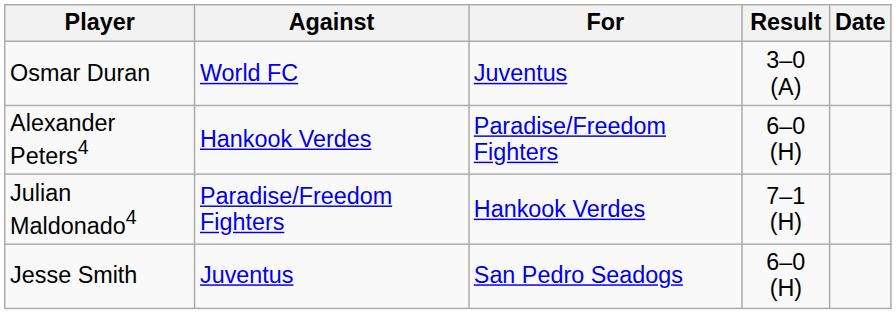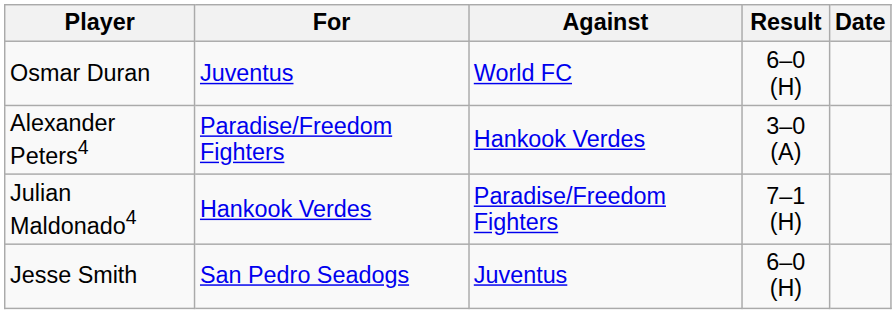columns swapped: For <-> Against
Osmar Duran | Result: 3–0 (A) -> 6–0 (H)
Alexander Peters4 | Result: 6–0 (H) -> 3–0 (A)
